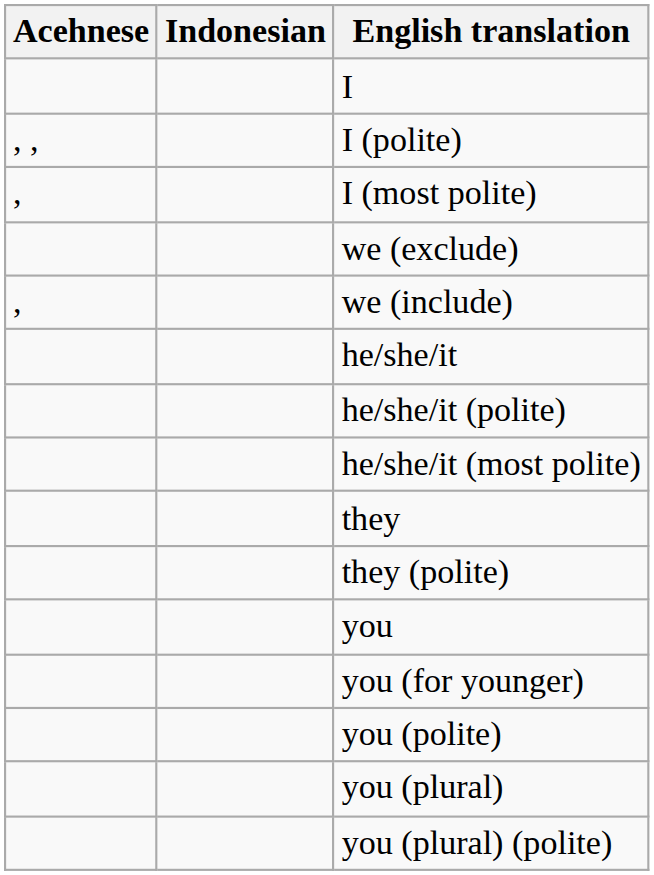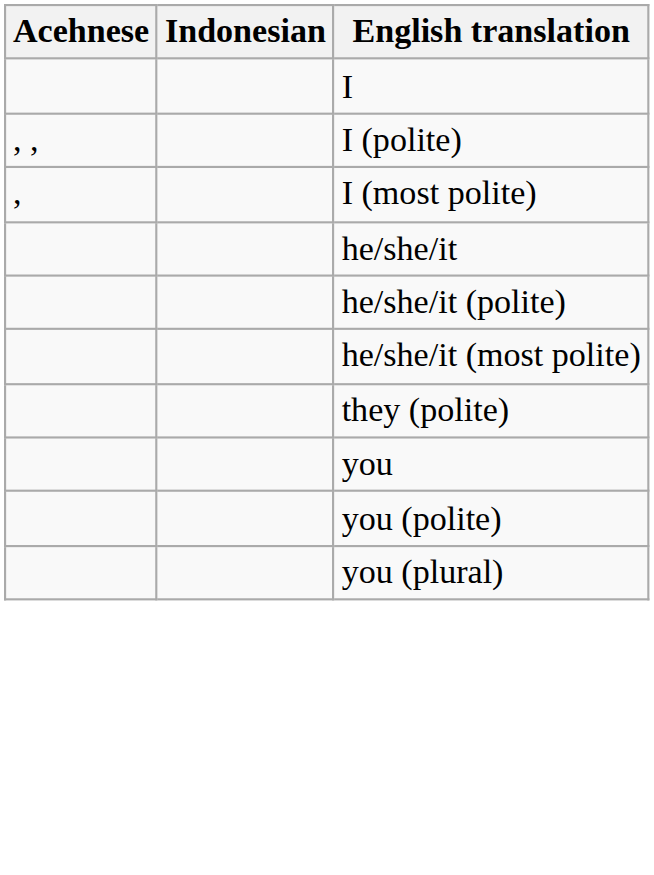- row: we (exclude)
- row: , | we (include)
- row: they
- row: you (for younger)
- row: you (plural) (polite)
